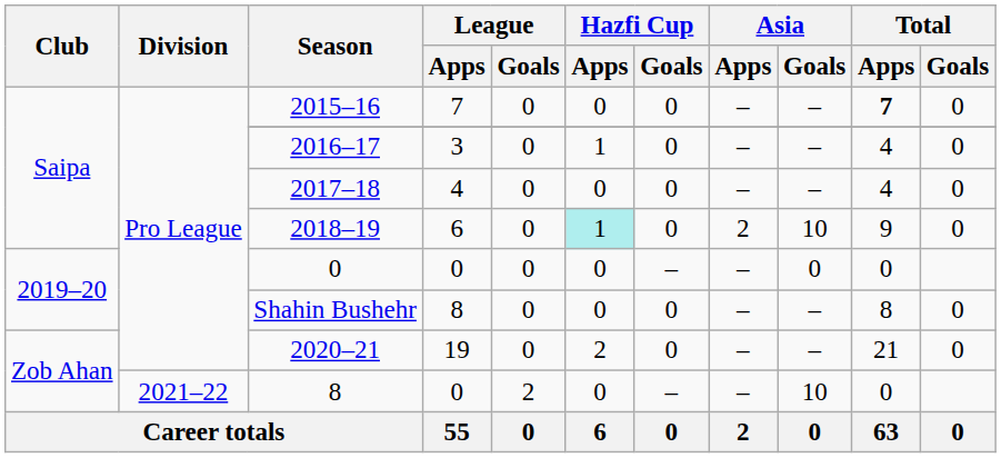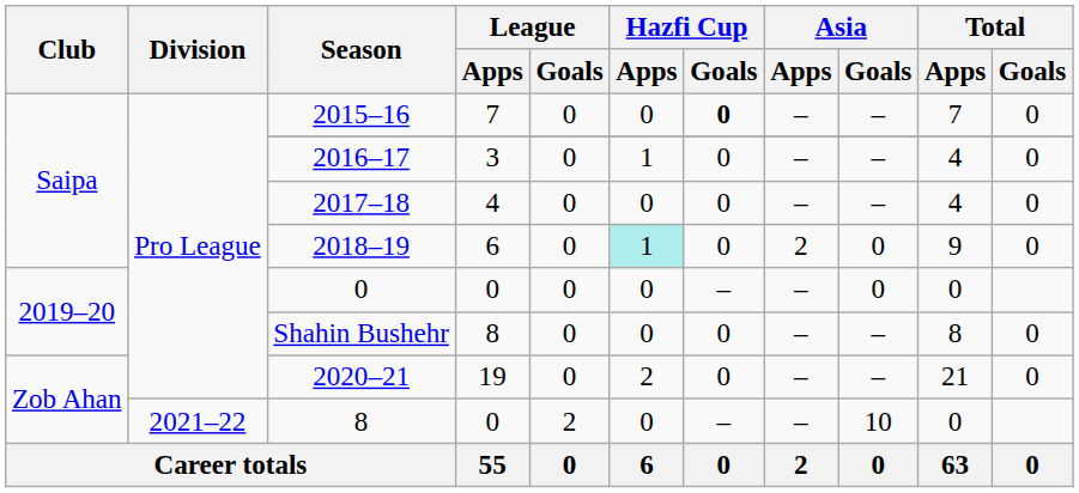2015–16 | Hazfi Cup / Goals: normal -> bold
2015–16 | Total / Apps: bold -> normal
2018–19 | Asia / Goals: 10 -> 0
